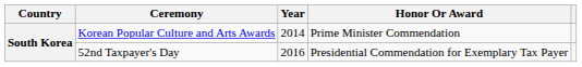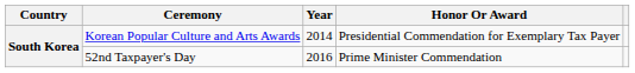Korean Popular Culture and Arts Awards | Honor Or Award: Prime Minister Commendation -> Presidential Commendation for Exemplary Tax Payer
52nd Taxpayer's Day | Honor Or Award: Presidential Commendation for Exemplary Tax Payer -> Prime Minister Commendation
